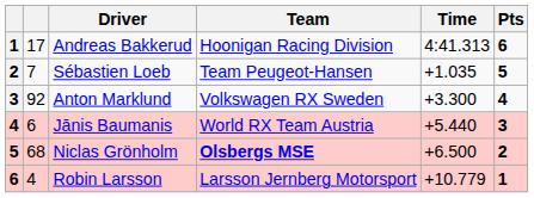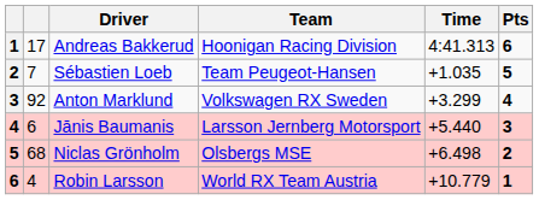Anton Marklund | Time: +3.300 -> +3.299
Jānis Baumanis | Team: World RX Team Austria -> Larsson Jernberg Motorsport
Niclas Grönholm | Team: bold -> normal
Niclas Grönholm | Time: +6.500 -> +6.498
Robin Larsson | Team: Larsson Jernberg Motorsport -> World RX Team Austria
